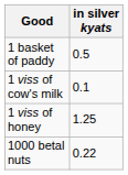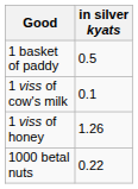1 viss of honey | in silver kyats: 1.25 -> 1.26
